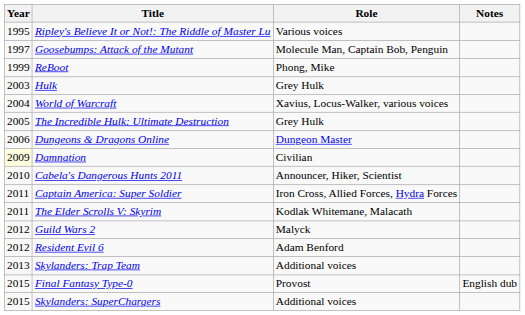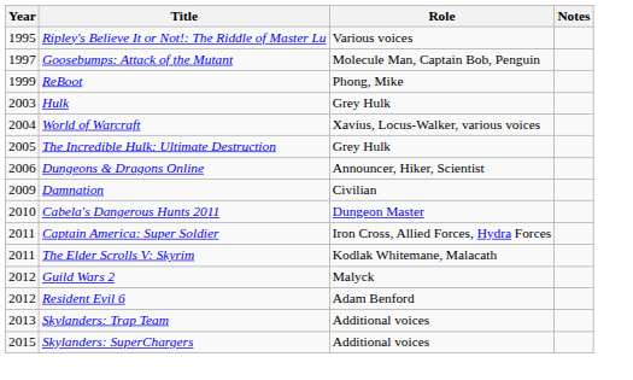Dungeons & Dragons Online | Role: Dungeon Master -> Announcer, Hiker, Scientist
Damnation | Year: lightyellow background -> no background
Cabela's Dangerous Hunts 2011 | Role: Announcer, Hiker, Scientist -> Dungeon Master
- row: 2015 | Final Fantasy Type-0 | Provost | English dub
